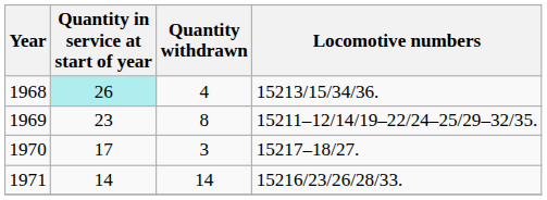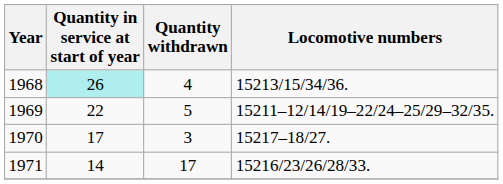1969 | Quantity in service at start of year: 23 -> 22
1969 | Quantity withdrawn: 8 -> 5
1971 | Quantity withdrawn: 14 -> 17
